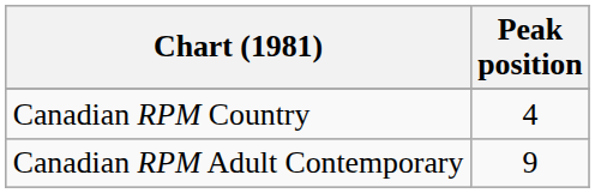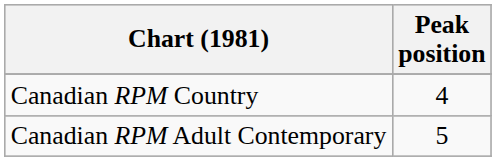Canadian RPM Adult Contemporary | Peak position: 9 -> 5
